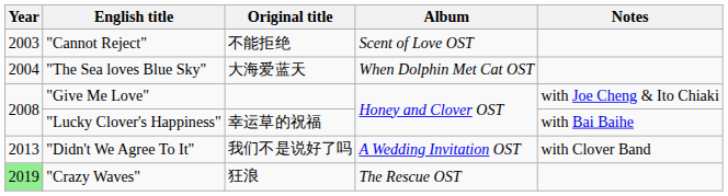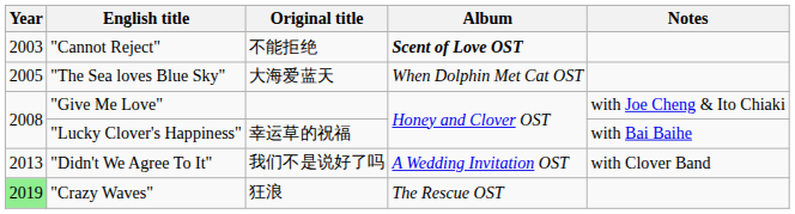"Cannot Reject" | Album: normal -> bold
"The Sea loves Blue Sky" | Year: 2004 -> 2005
